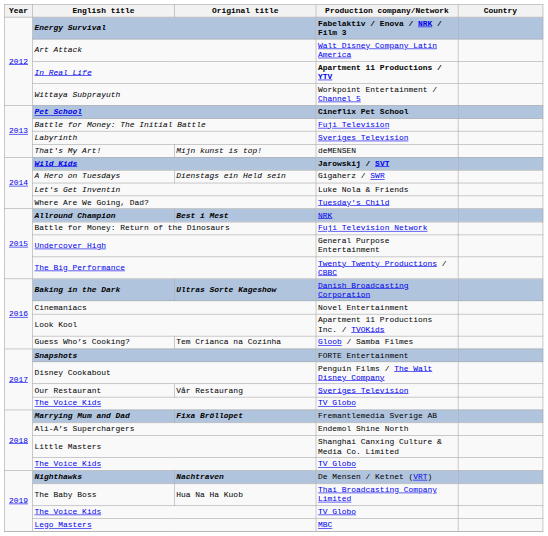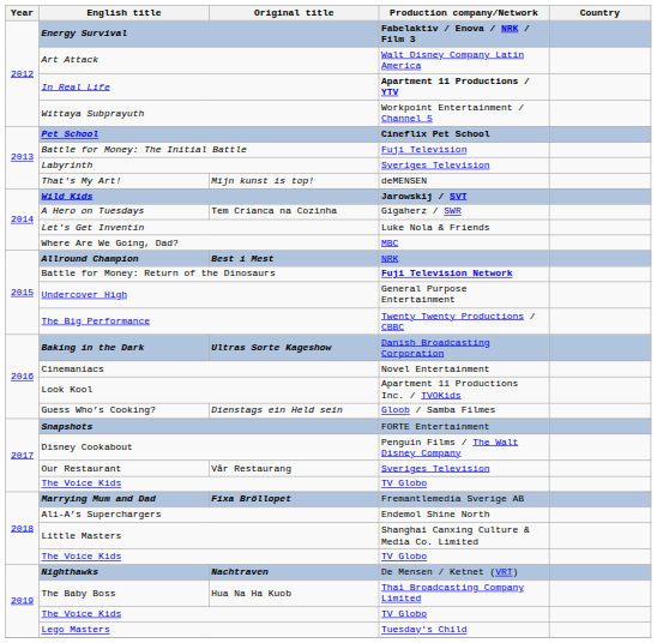A Hero on Tuesdays | Original title: Dienstags ein Held sein -> Tem Crianca na Cozinha
Where Are We Going, Dad? | Production company/Network: Tuesday's Child -> MBC
Battle for Money: Return of the Dinosaurs | Production company/Network: normal -> bold
Guess Who’s Cooking? | Original title: Tem Crianca na Cozinha -> Dienstags ein Held sein
Lego Masters | Production company/Network: MBC -> Tuesday's Child
